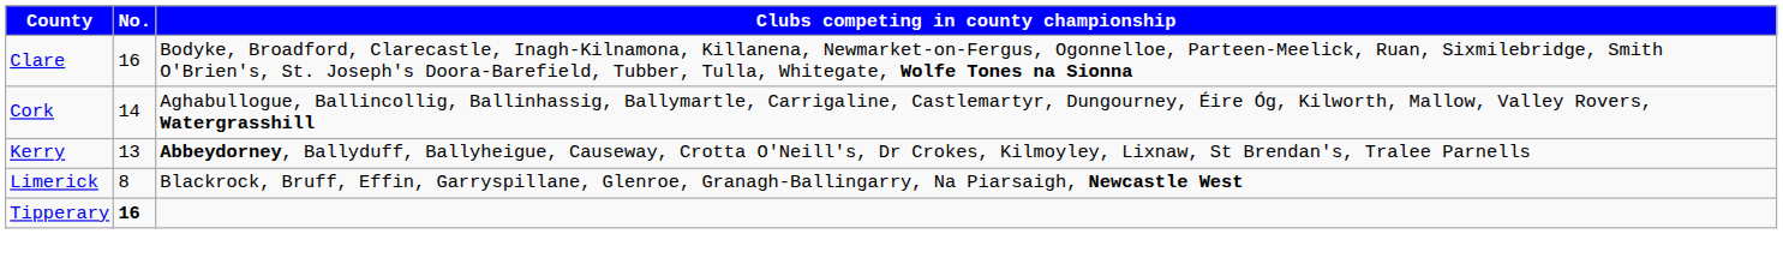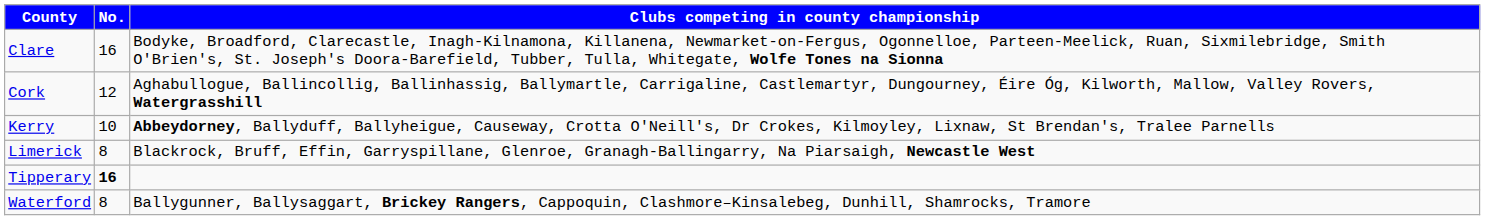Cork | No.: 14 -> 12
Kerry | No.: 13 -> 10
+ row: Waterford | 8 | Ballygunner, Ballysaggart, Brickey Rangers, Cappoquin, Clashmore–Kinsalebeg, Dunhill, Shamrocks, Tramore
